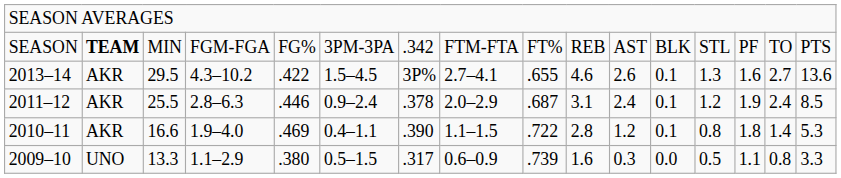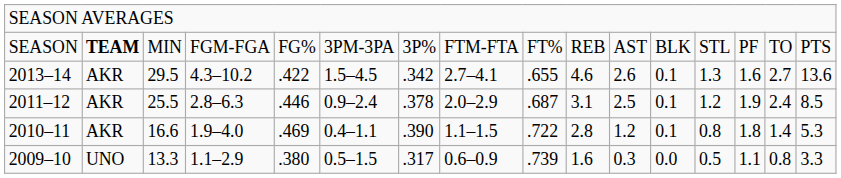SEASON | column 7: .342 -> 3P%
2013–14 | column 7: 3P% -> .342
2011–12 | column 11: 2.4 -> 2.5
